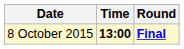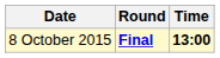columns swapped: Time <-> Round
